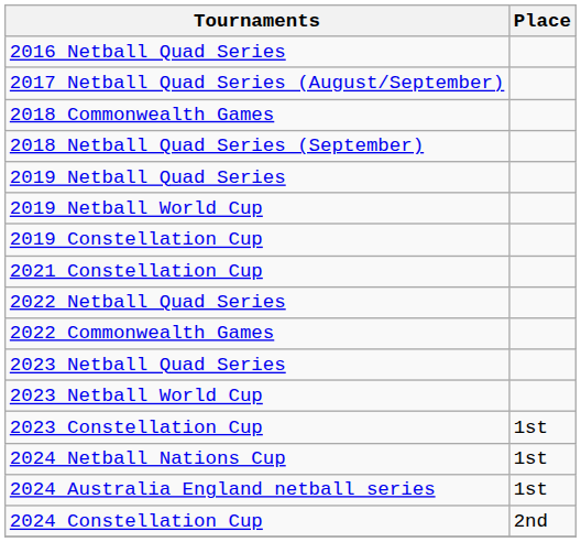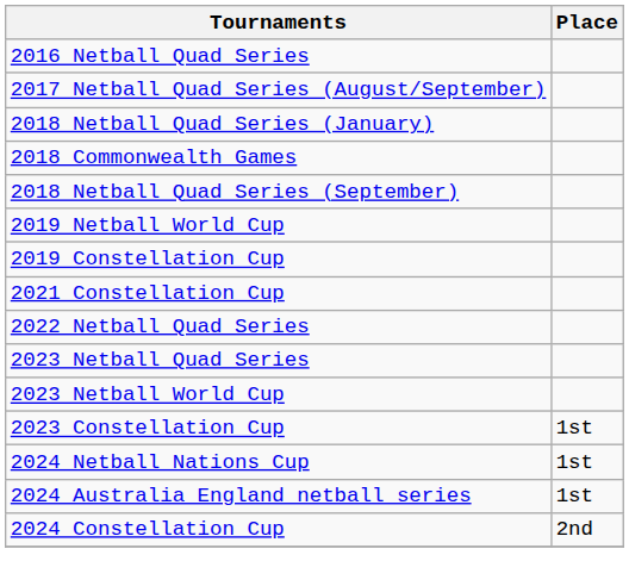+ row: 2018 Netball Quad Series (January)
- row: 2019 Netball Quad Series
- row: 2022 Commonwealth Games
